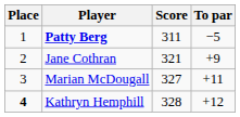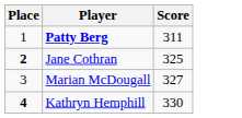- column: To par | −5 | +9 | +11 | +12
Jane Cothran | Place: normal -> bold
Jane Cothran | Score: 321 -> 325
Kathryn Hemphill | Score: 328 -> 330
